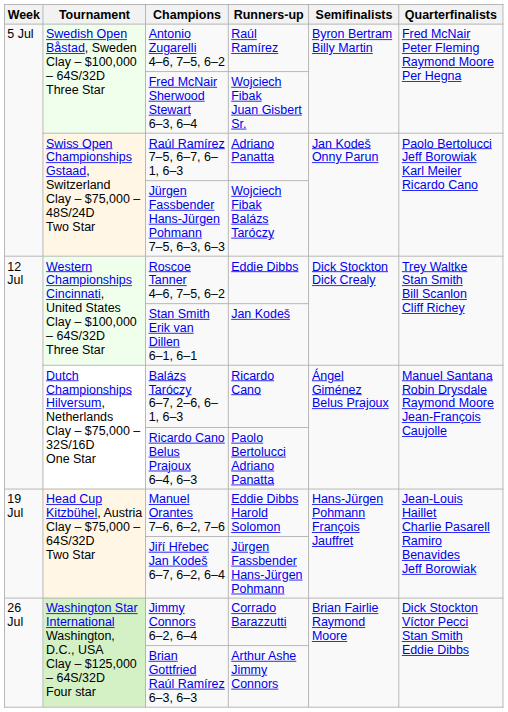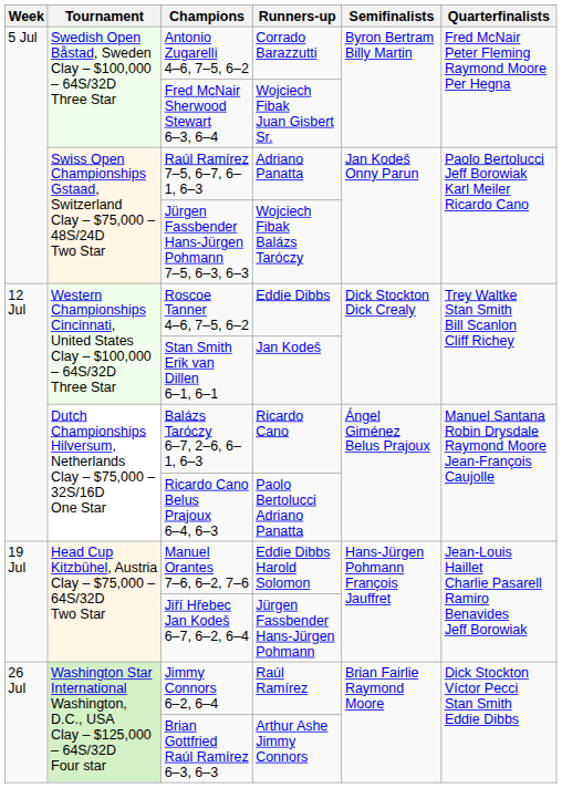Antonio Zugarelli 4–6, 7–5, 6–2 | Runners-up: Raúl Ramírez -> Corrado Barazzutti
Jimmy Connors 6–2, 6–4 | Runners-up: Corrado Barazzutti -> Raúl Ramírez
